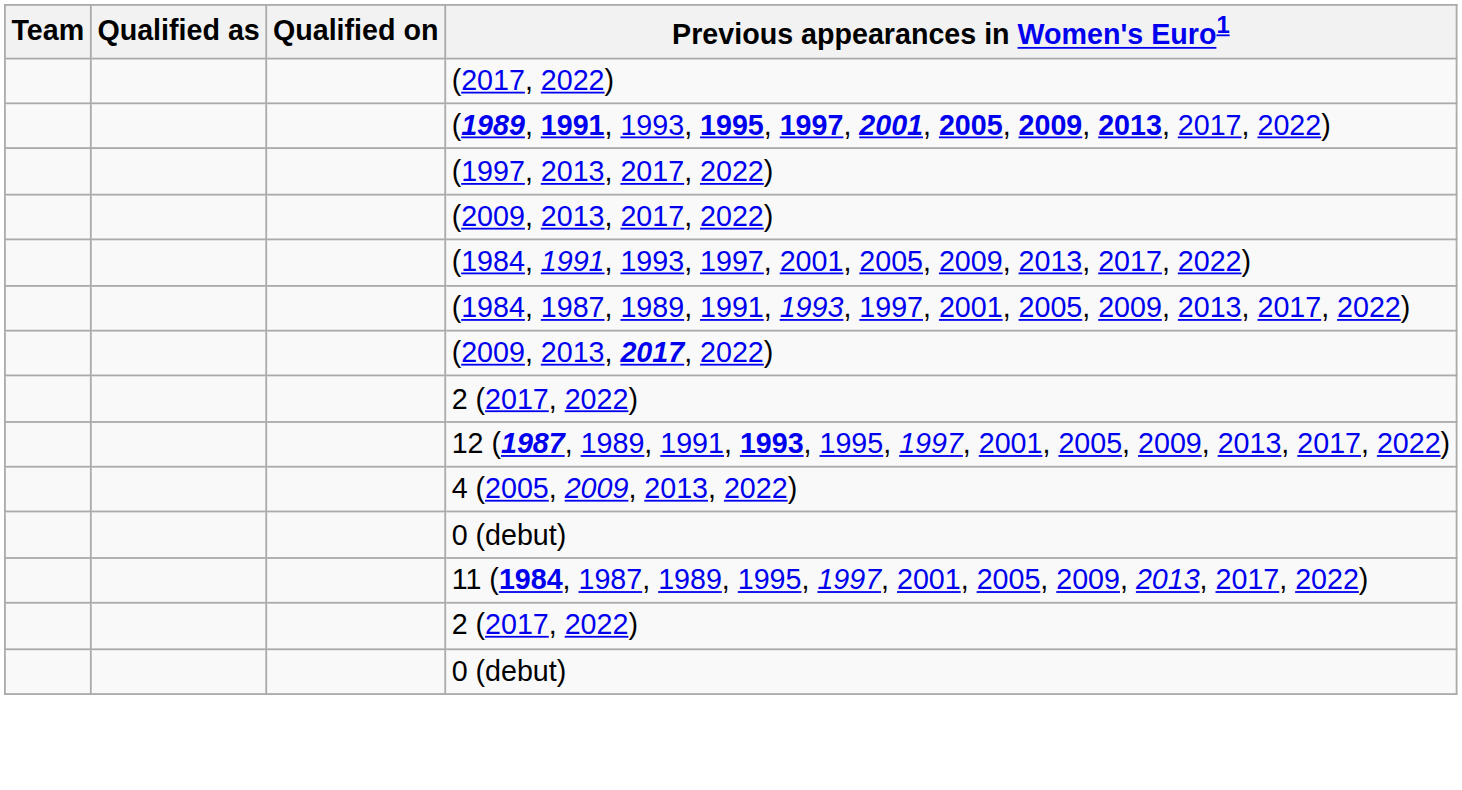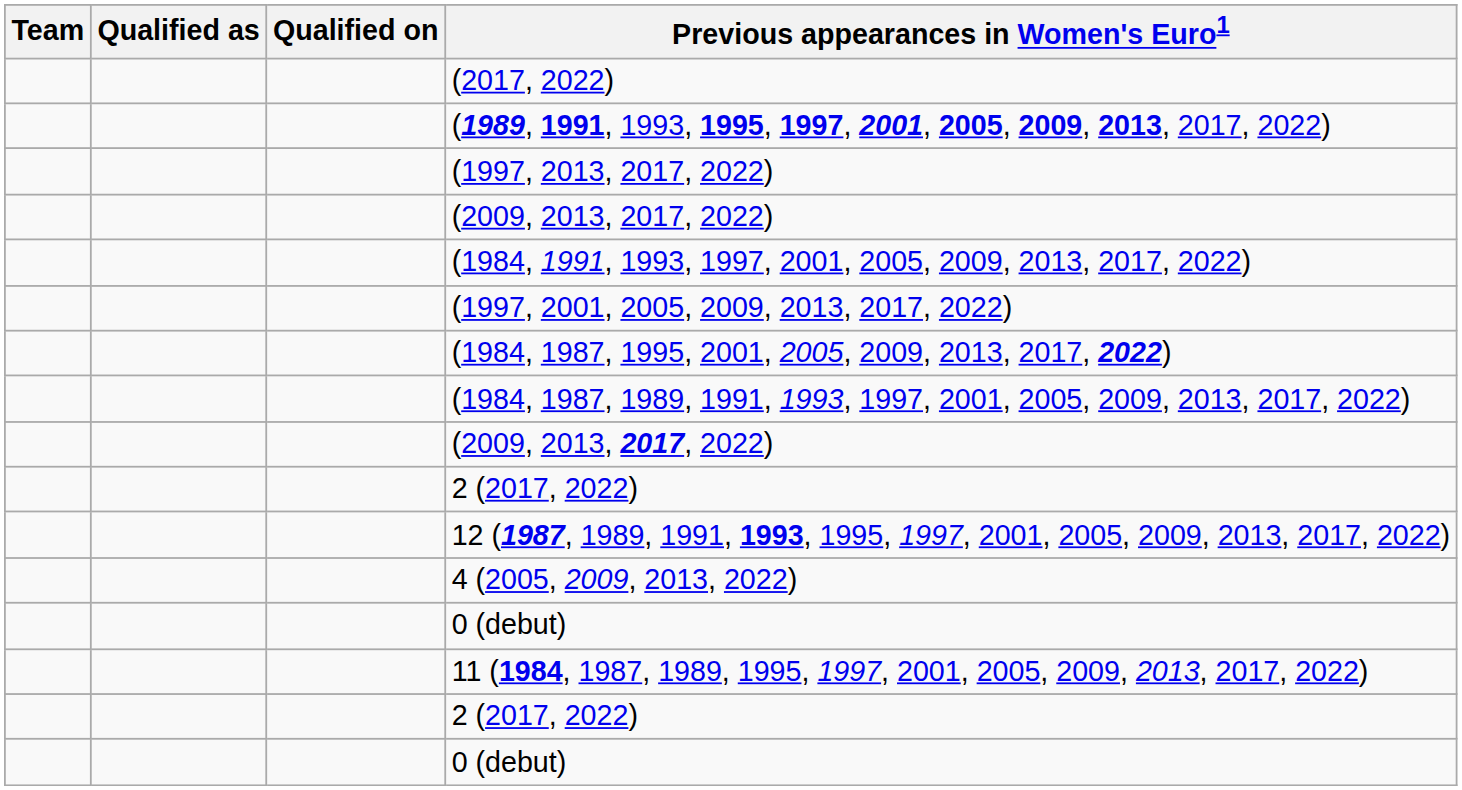+ row: (1997, 2001, 2005, 2009, 2013, 2017, 2022)
+ row: (1984, 1987, 1995, 2001, 2005, 2009, 2013, 2017, 2022)
